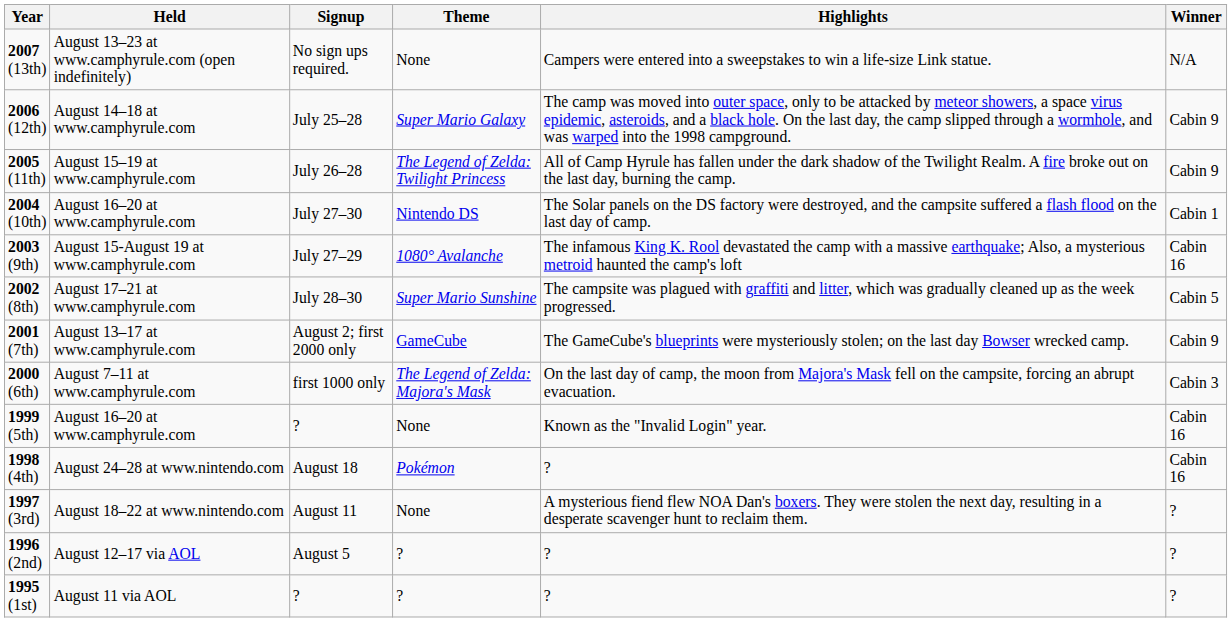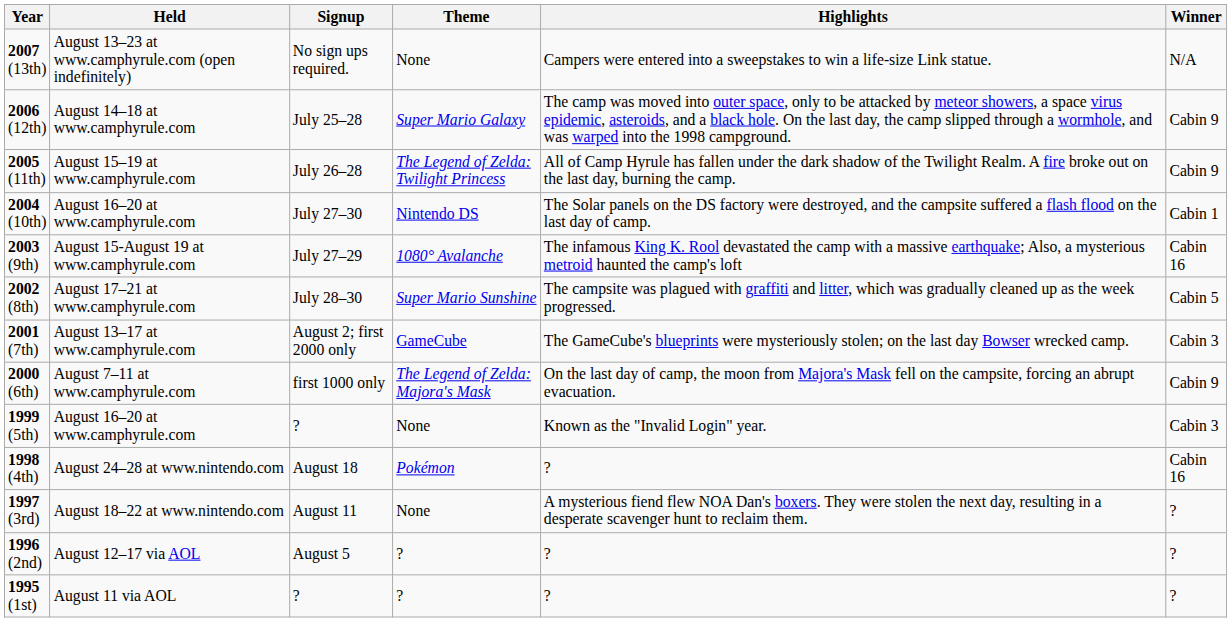2001 (7th) | Winner: Cabin 9 -> Cabin 3
2000 (6th) | Winner: Cabin 3 -> Cabin 9
1999 (5th) | Winner: Cabin 16 -> Cabin 3
